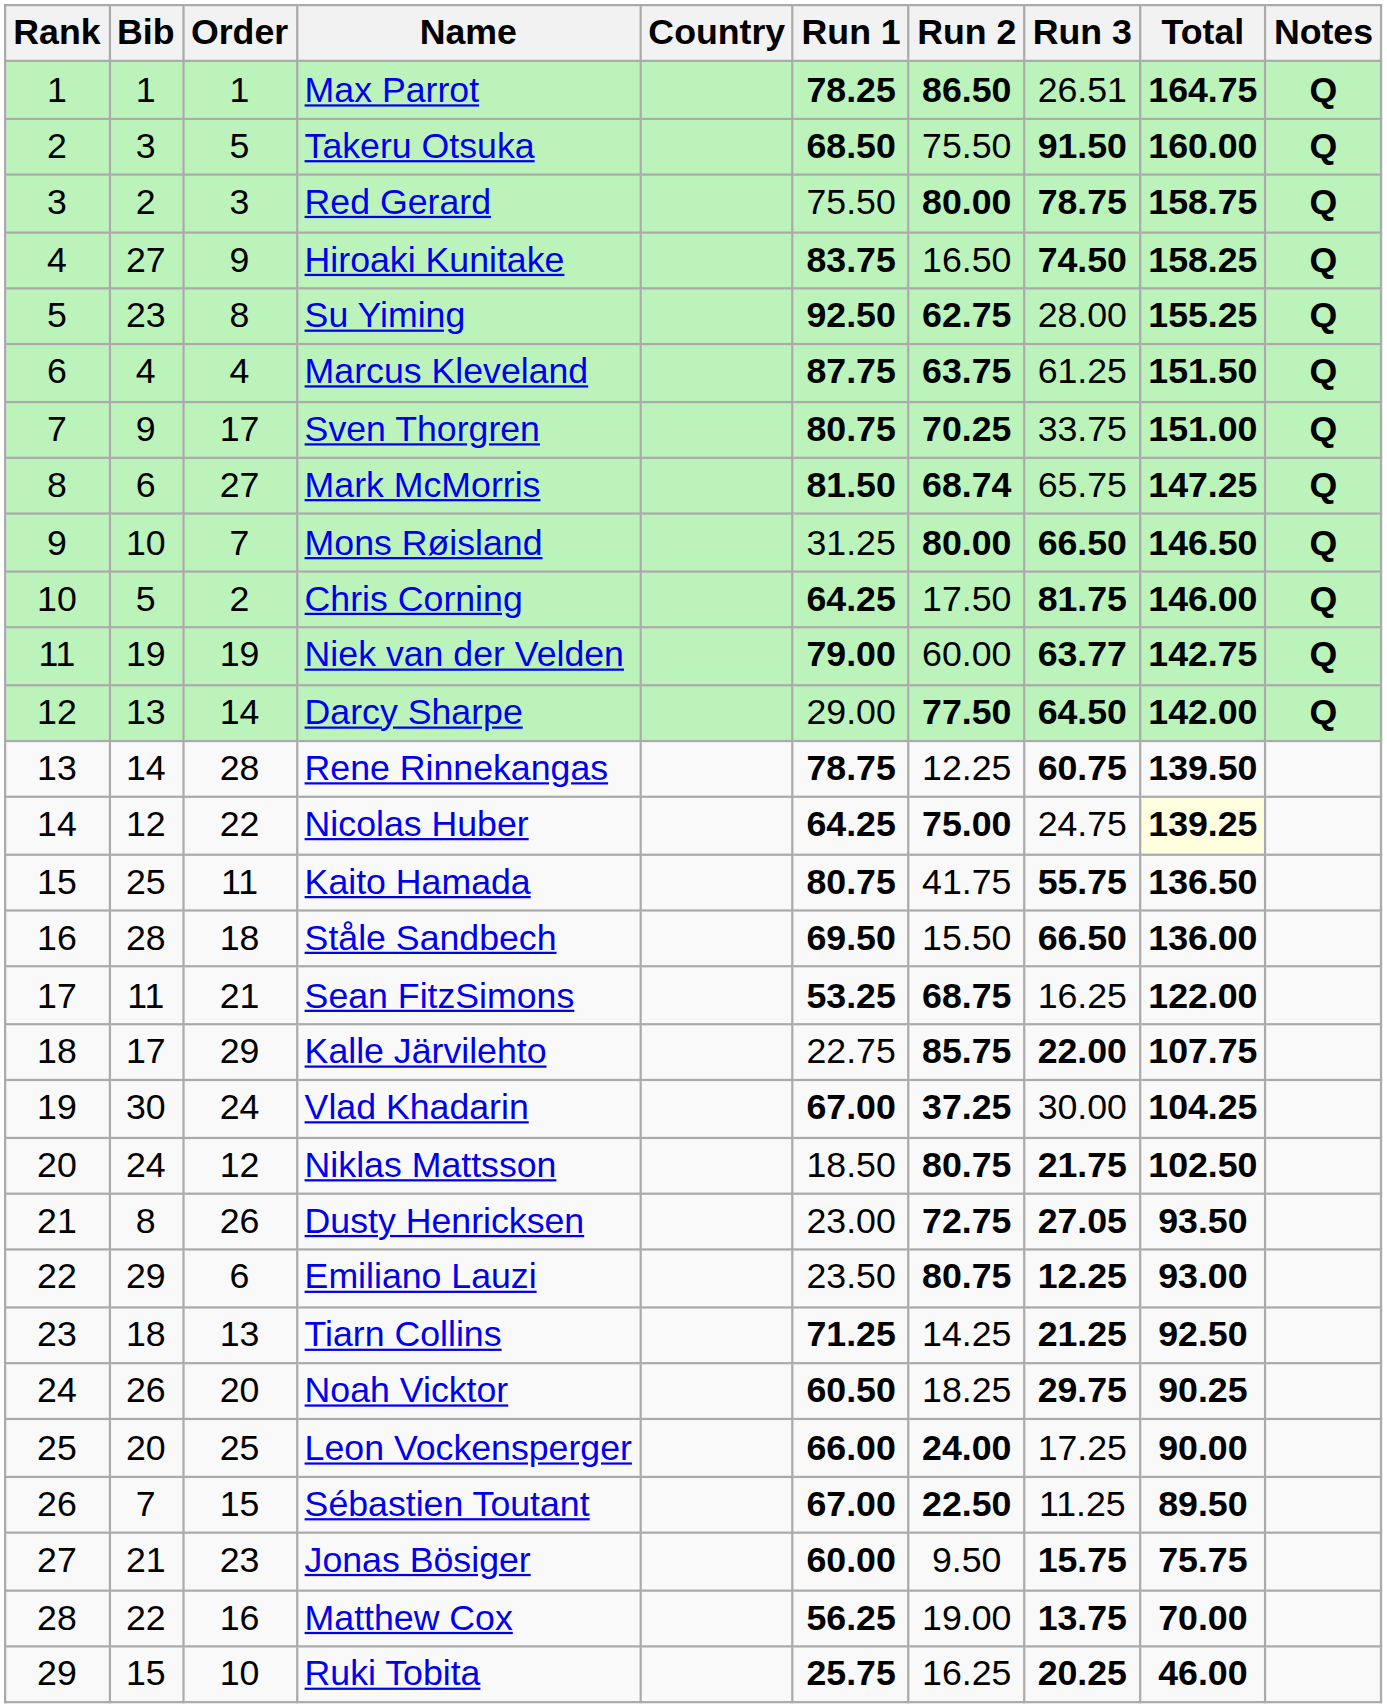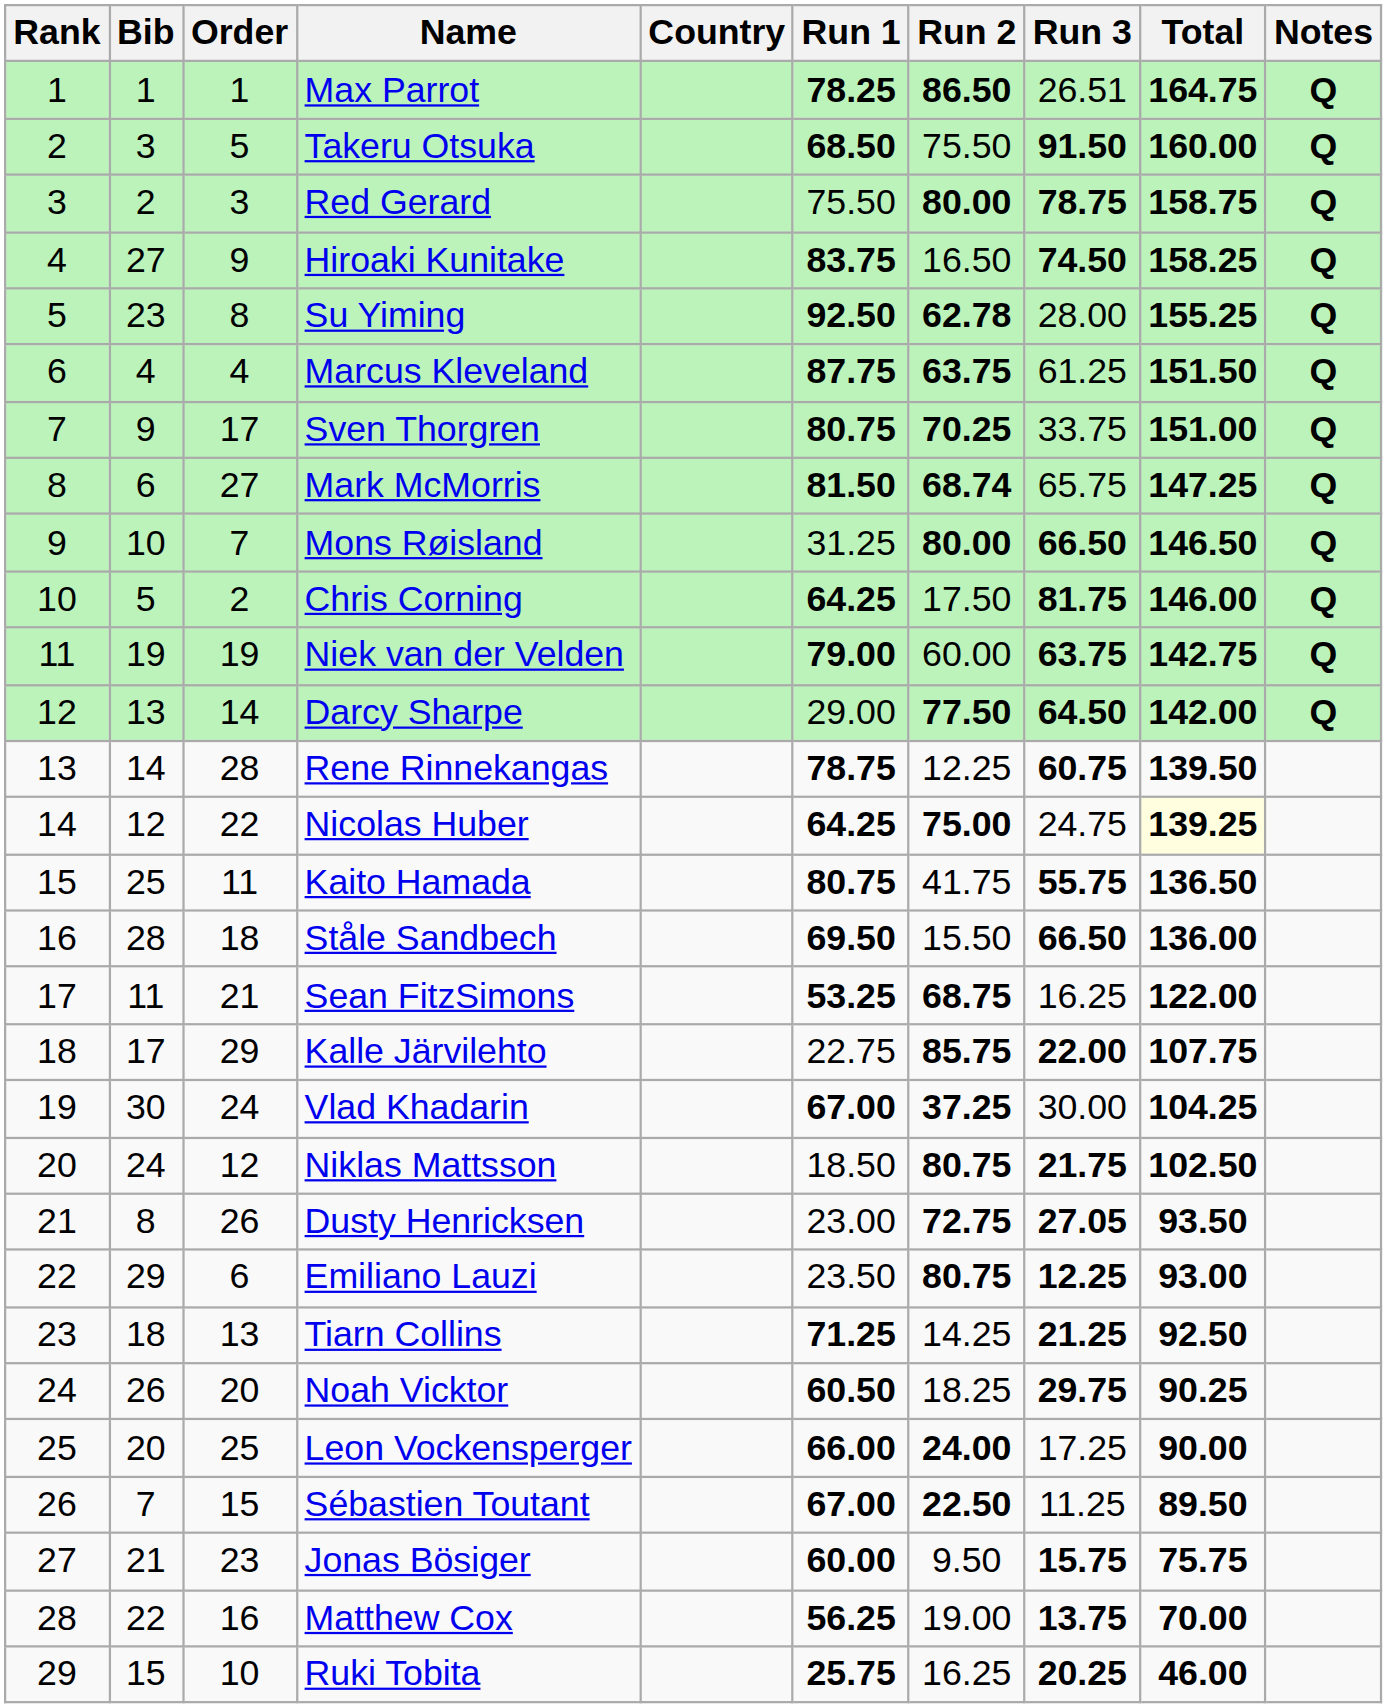Su Yiming | Run 2: 62.75 -> 62.78
Niek van der Velden | Run 3: 63.77 -> 63.75
